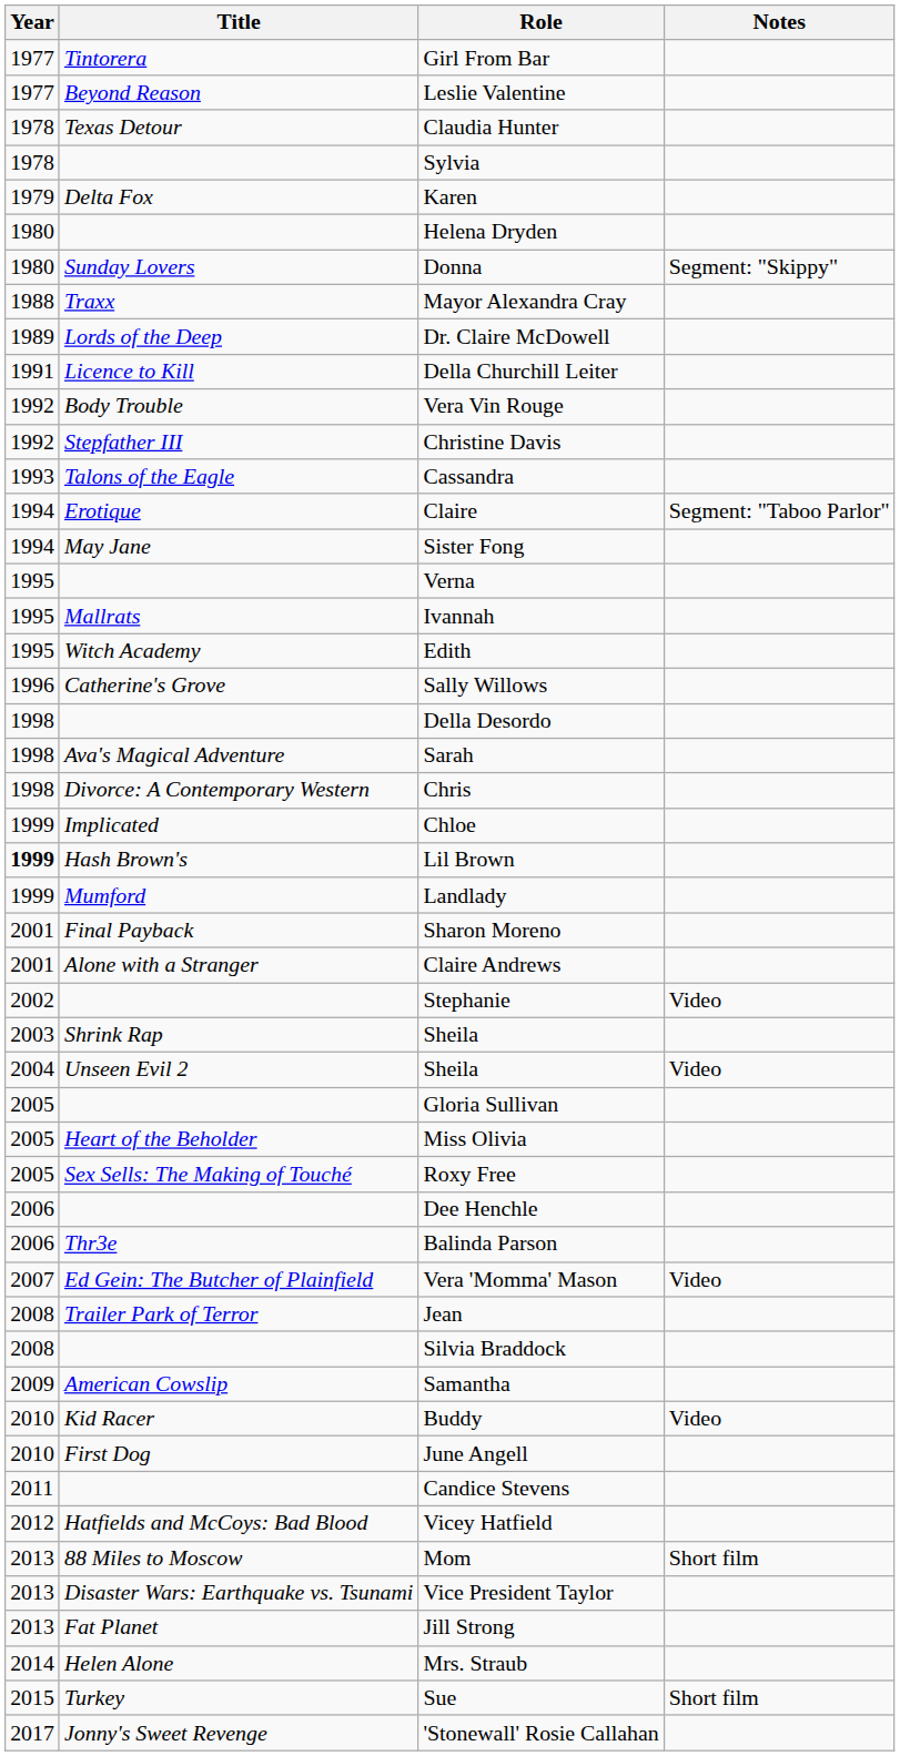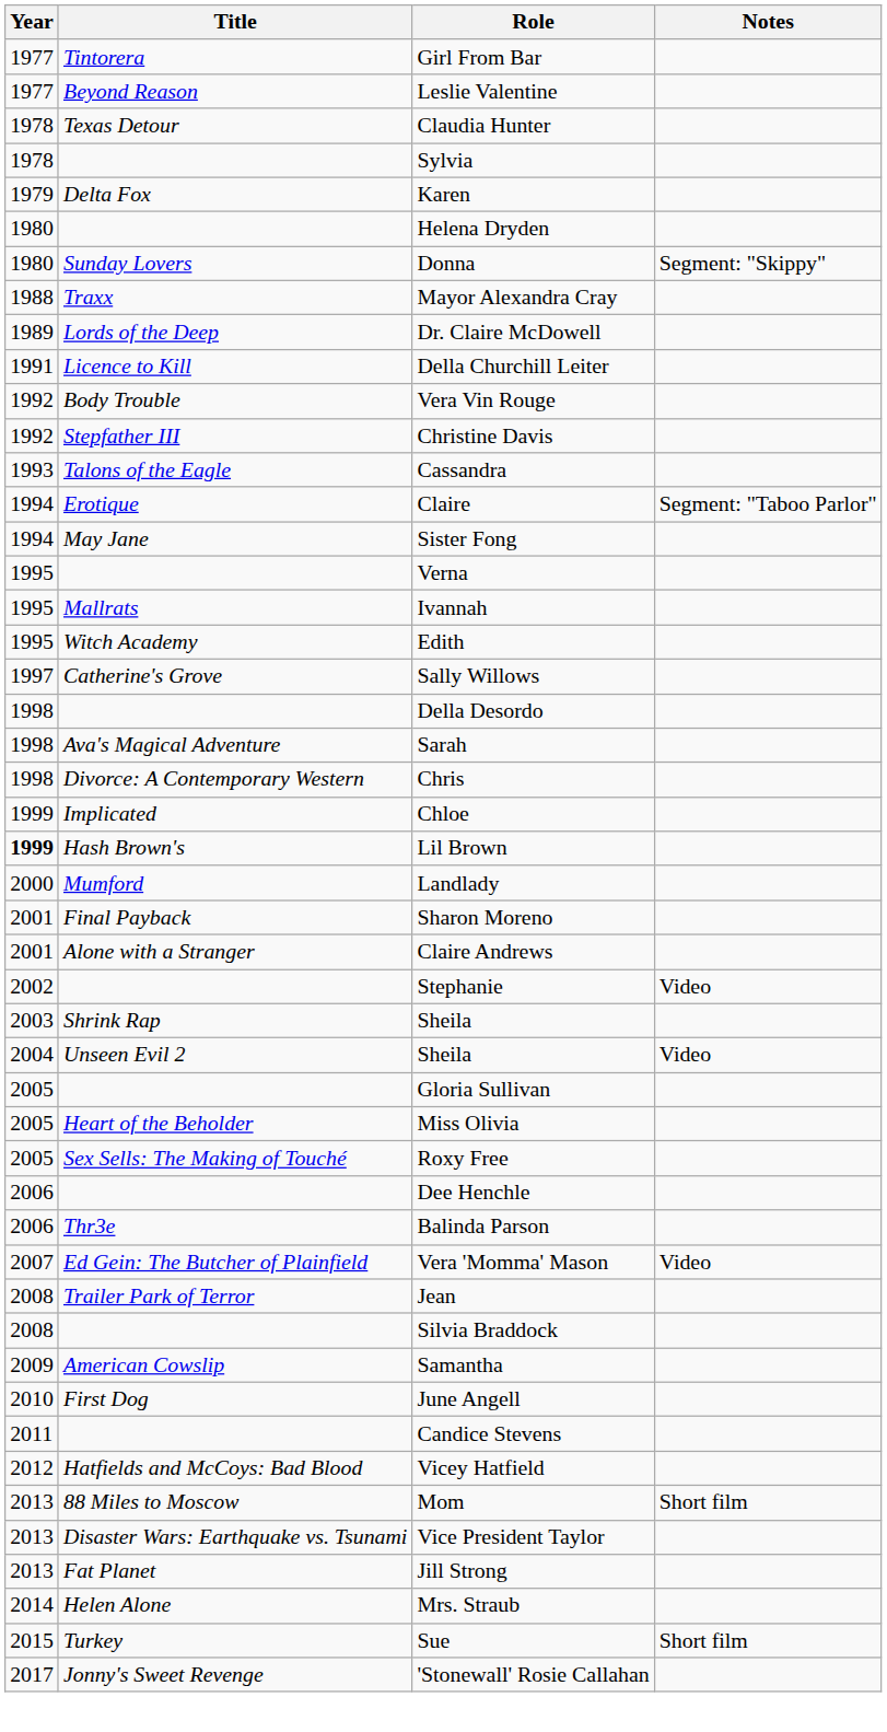Sally Willows | Year: 1996 -> 1997
Landlady | Year: 1999 -> 2000
- row: 2010 | Kid Racer | Buddy | Video
